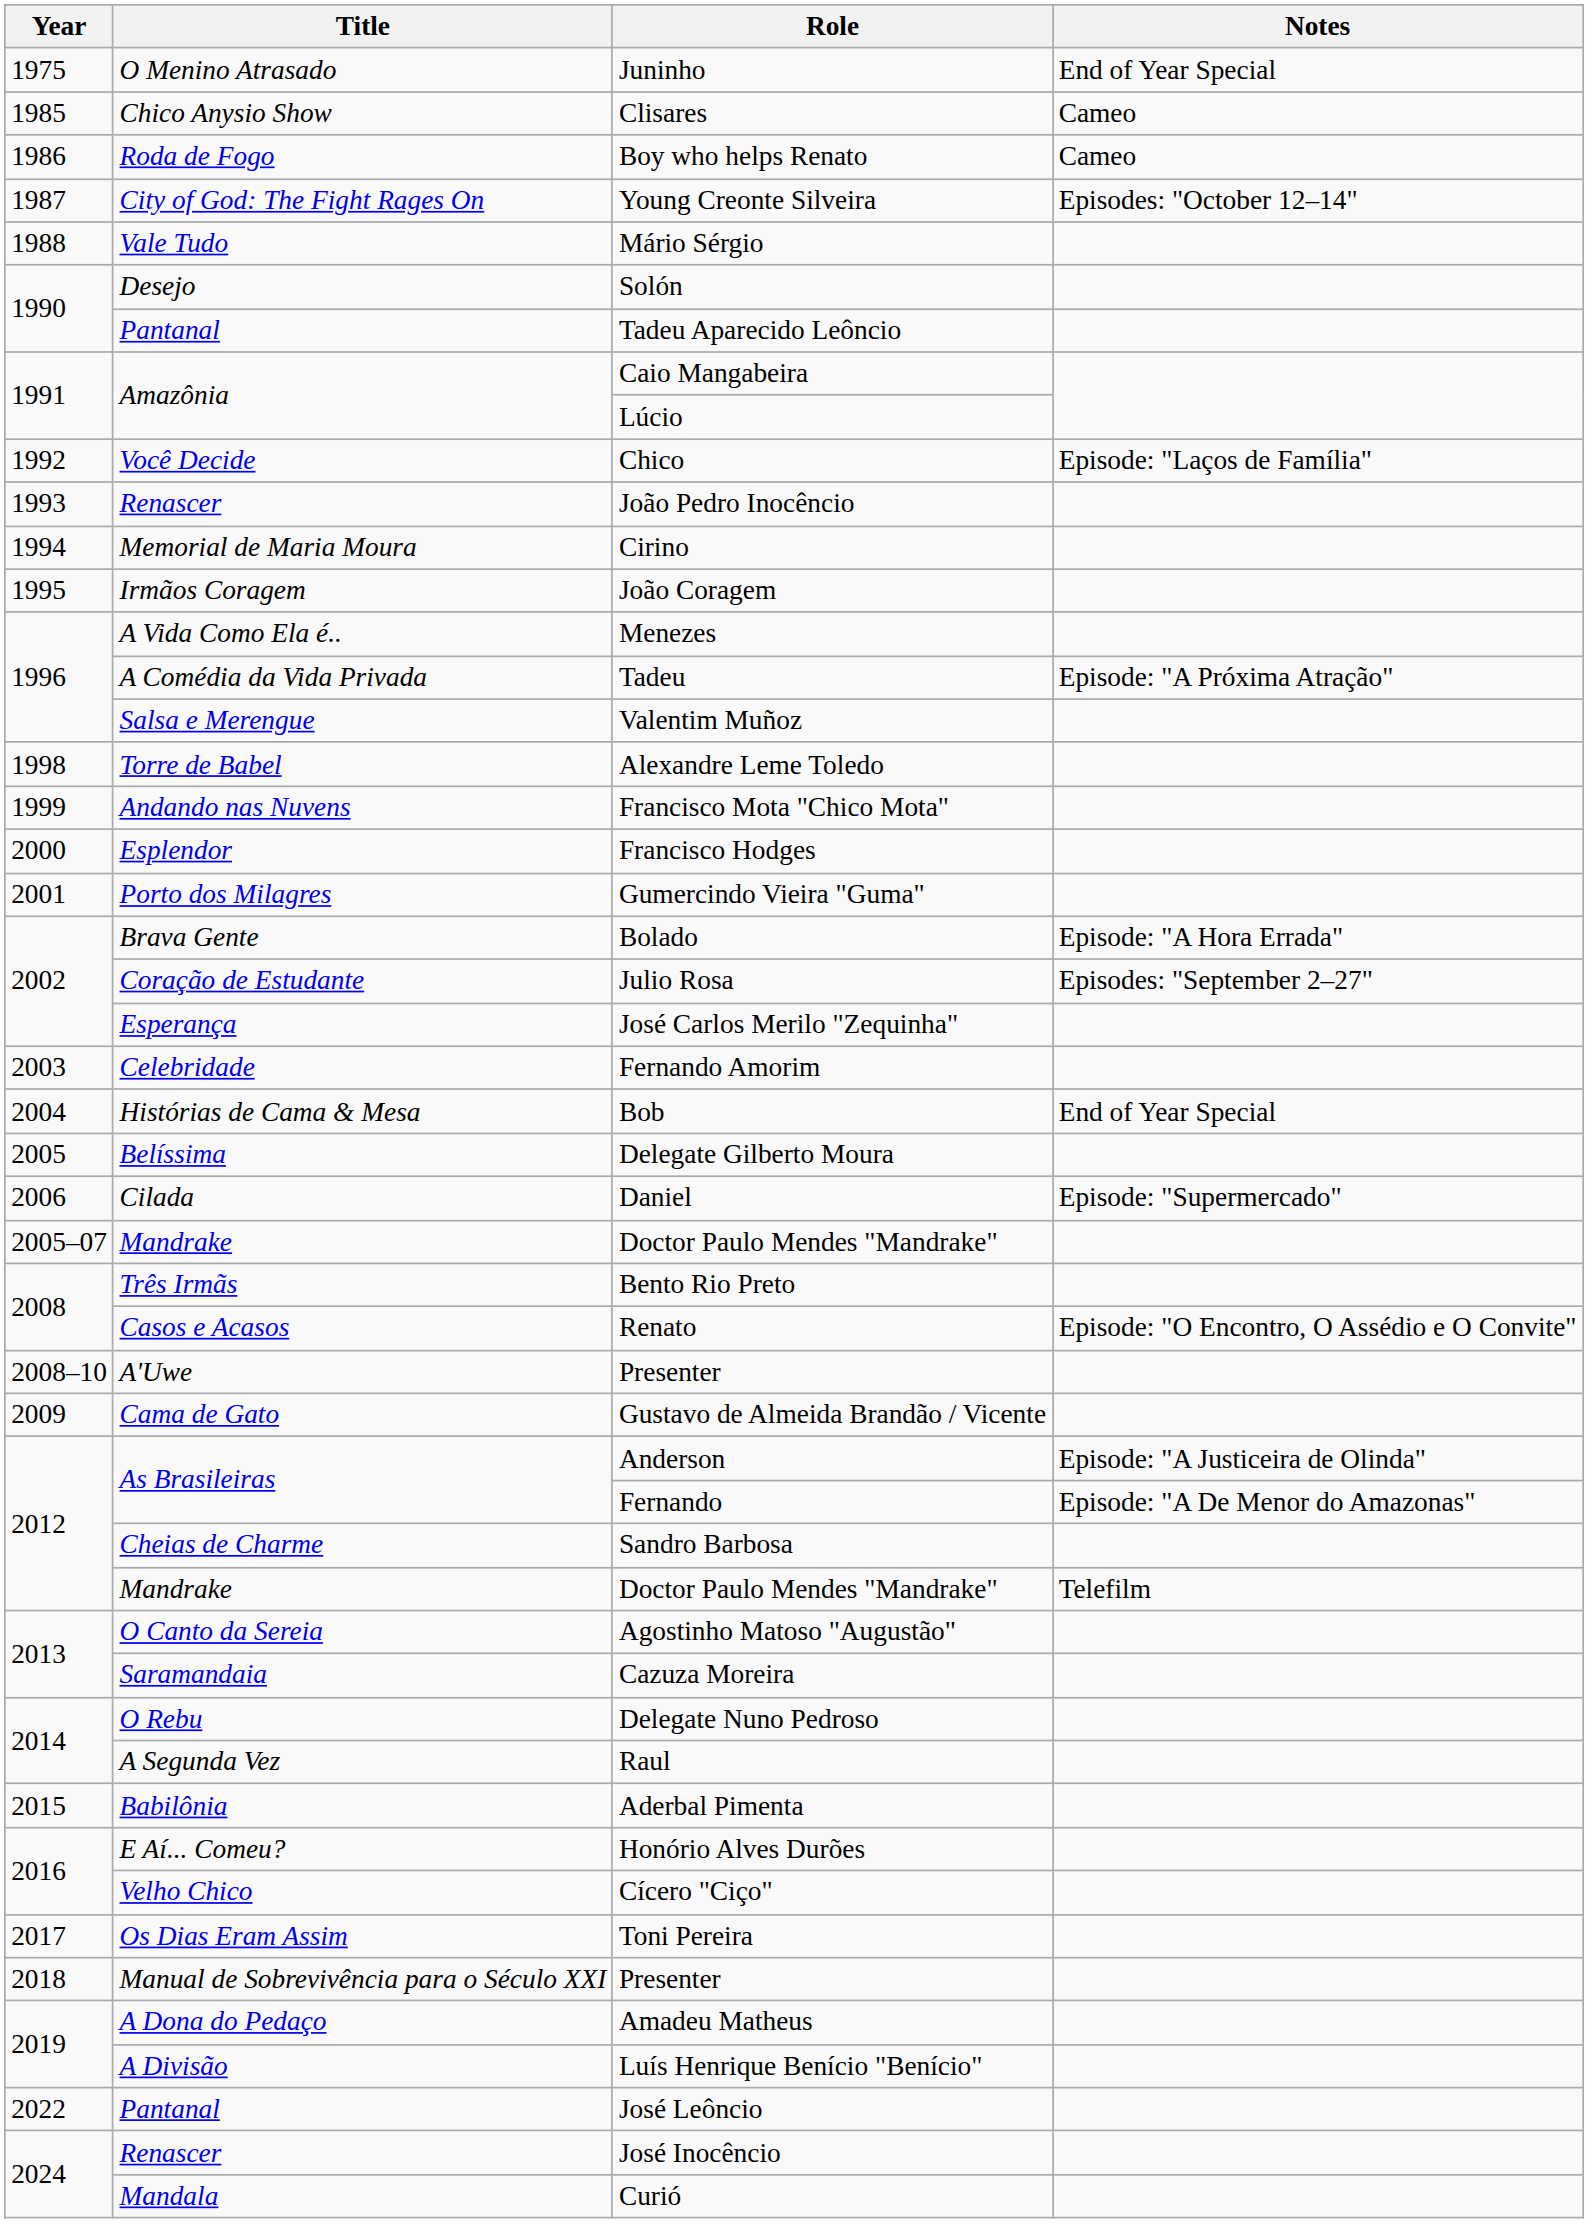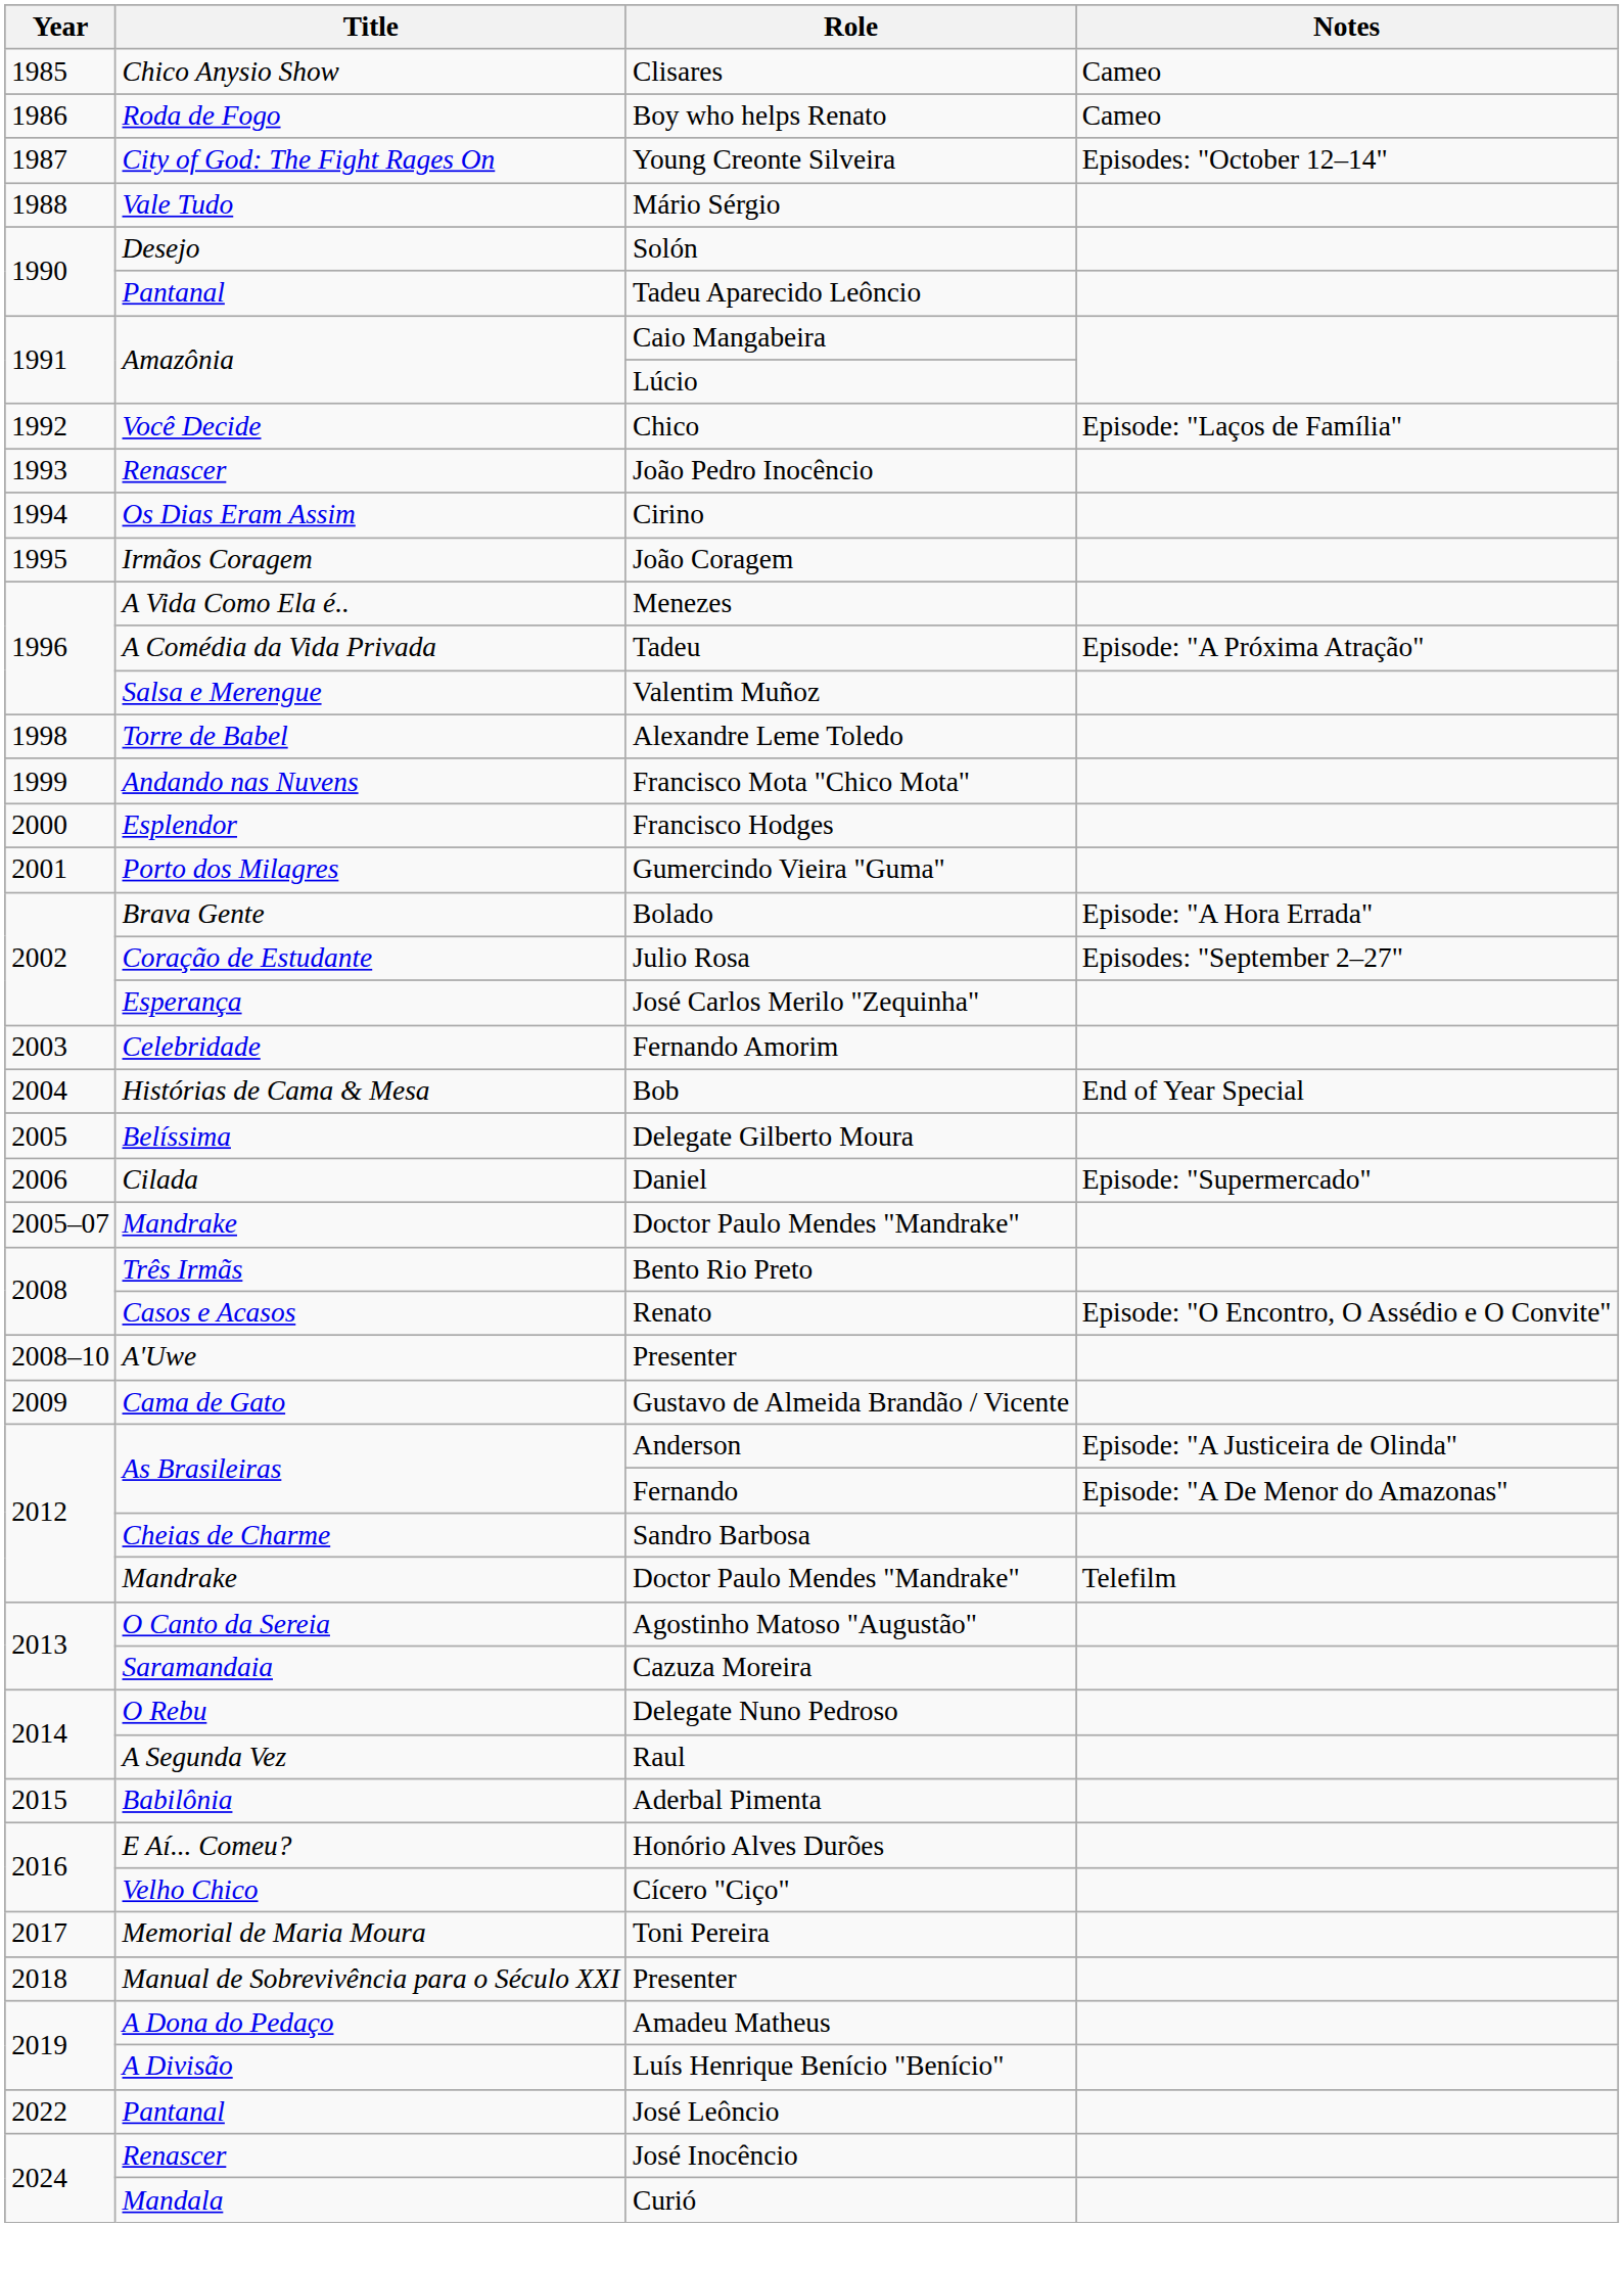- row: 1975 | O Menino Atrasado | Juninho | End of Year Special
Cirino | Title: Memorial de Maria Moura -> Os Dias Eram Assim
Toni Pereira | Title: Os Dias Eram Assim -> Memorial de Maria Moura
